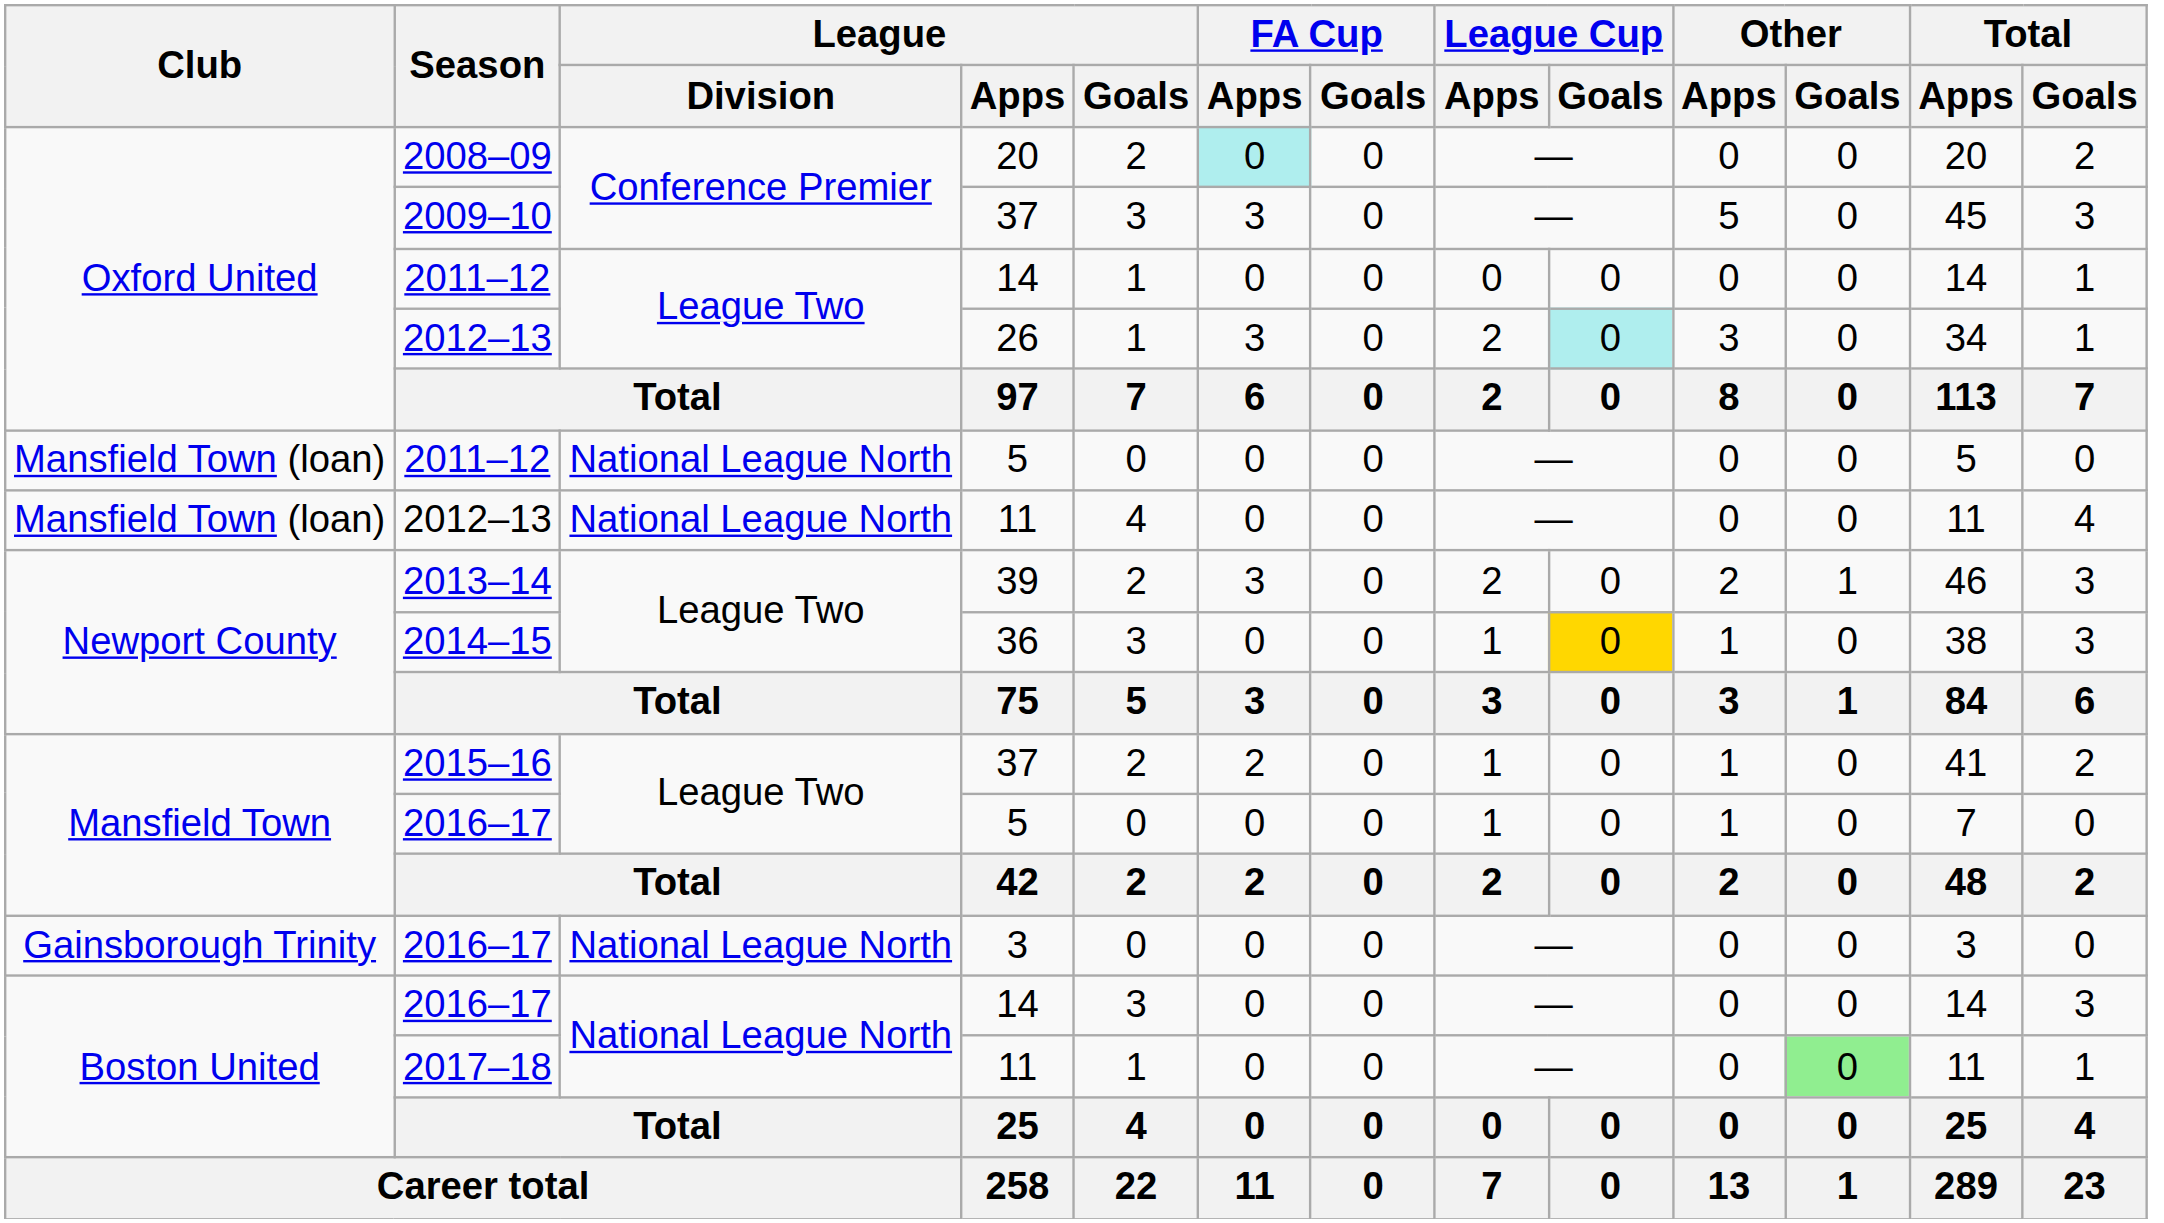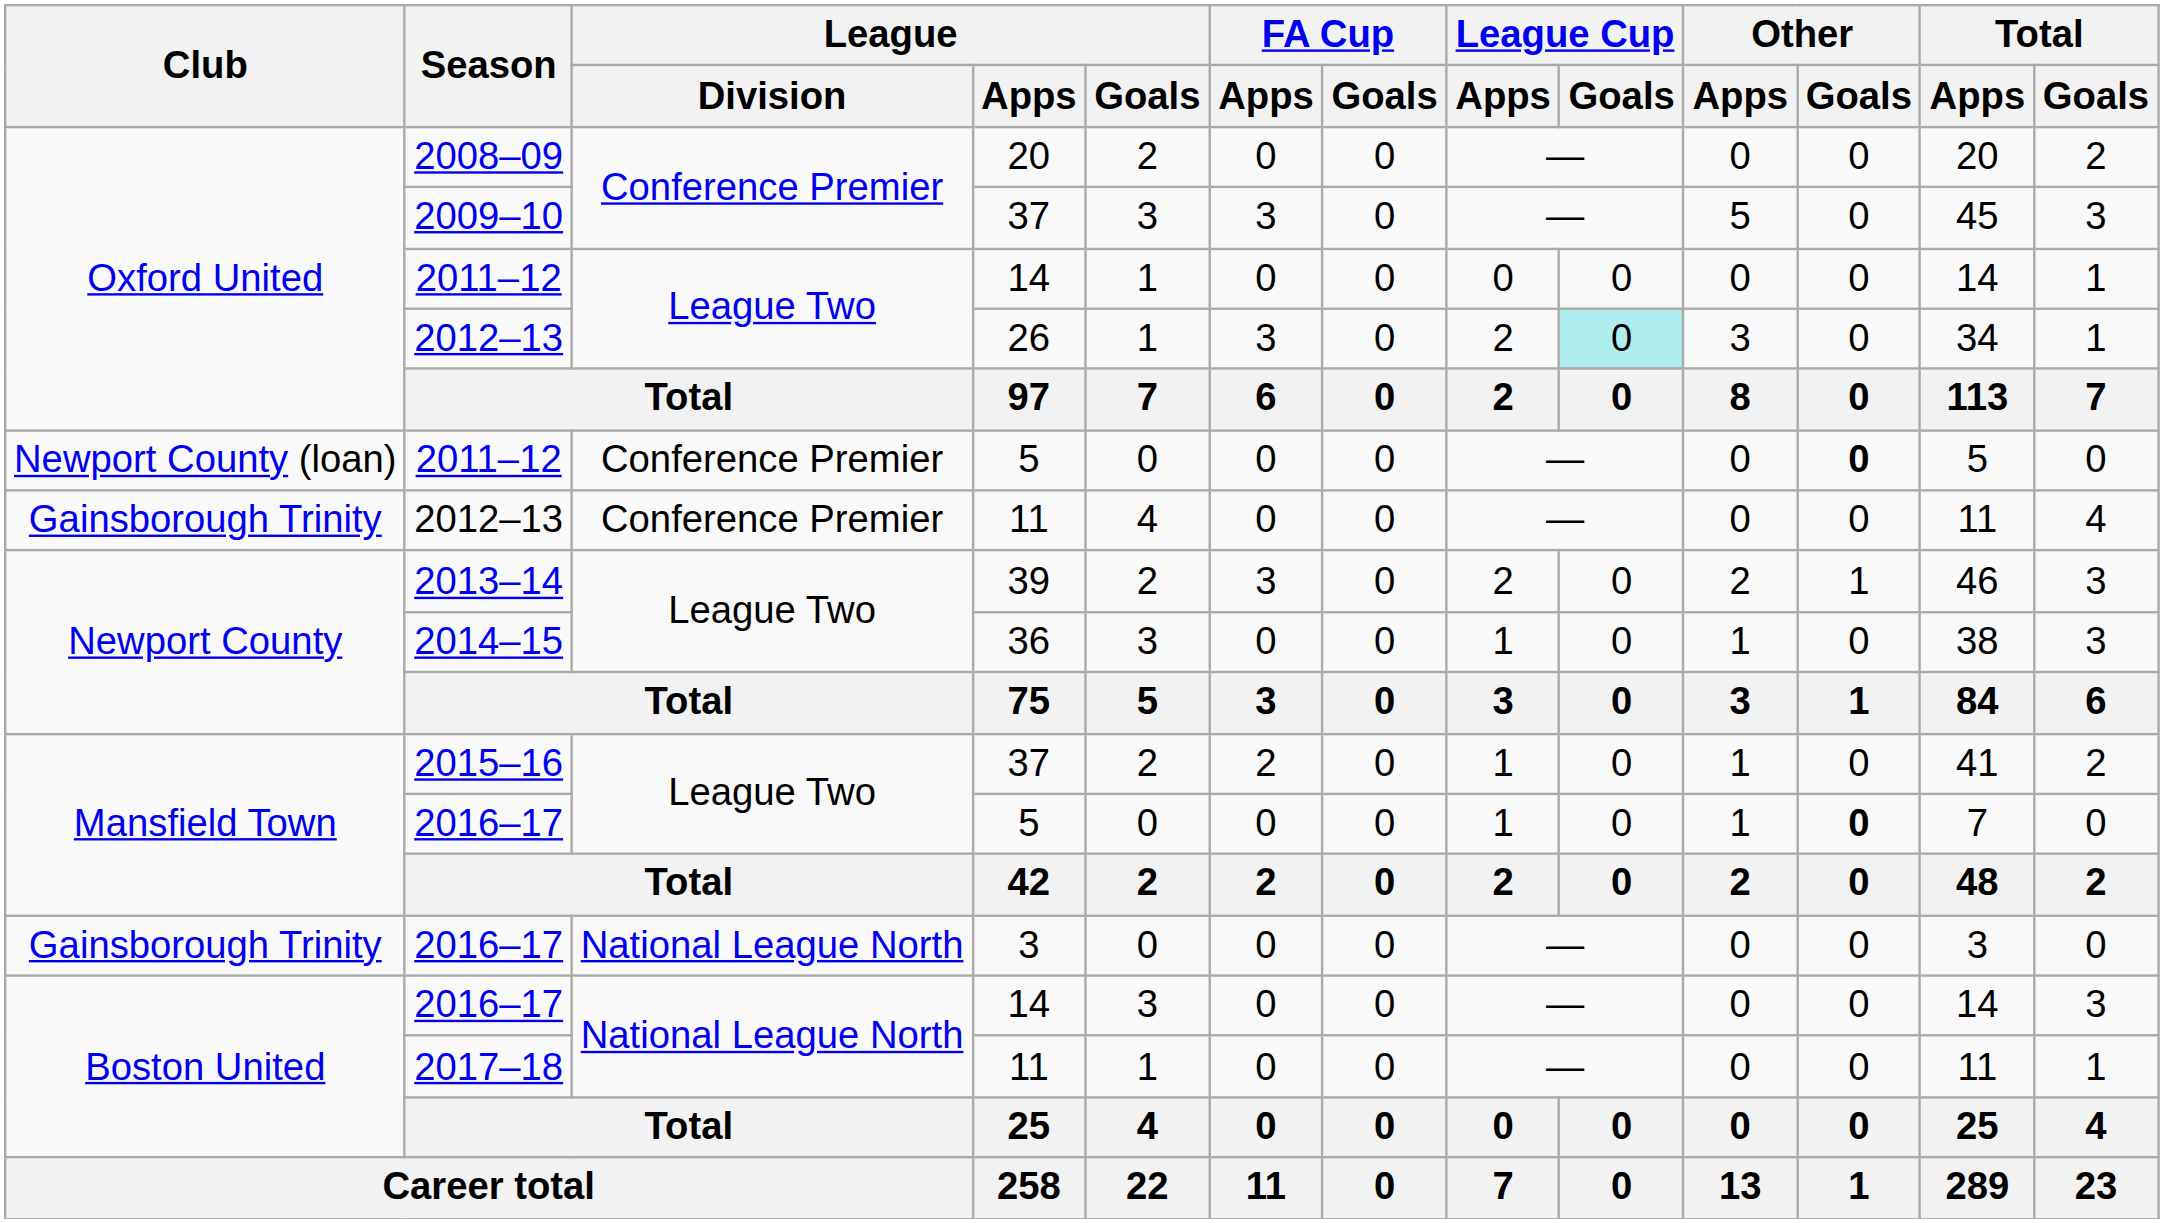2008–09 | FA Cup / Apps: paleturquoise background -> no background
2011–12 / 5 | Club: Mansfield Town (loan) -> Newport County (loan)
2011–12 / 5 | League / Division: National League North -> Conference Premier
2011–12 / 5 | Other / Goals: normal -> bold
2012–13 / 11 | Club: Mansfield Town (loan) -> Gainsborough Trinity
2012–13 / 11 | League / Division: National League North -> Conference Premier
2014–15 | League Cup / Goals: gold background -> no background
2016–17 / 5 | Other / Goals: normal -> bold
2017–18 | Other / Goals: lightgreen background -> no background
